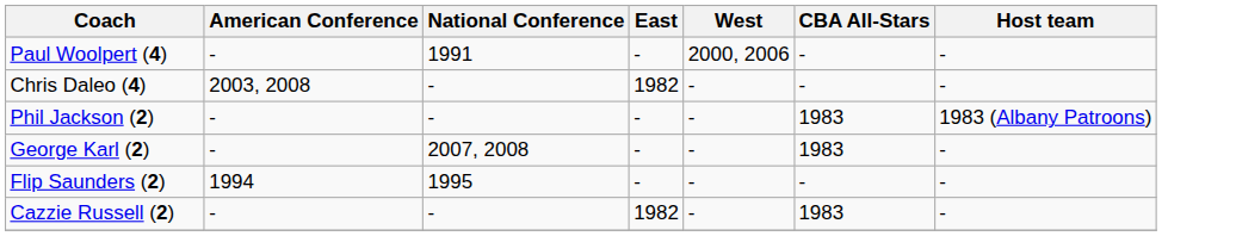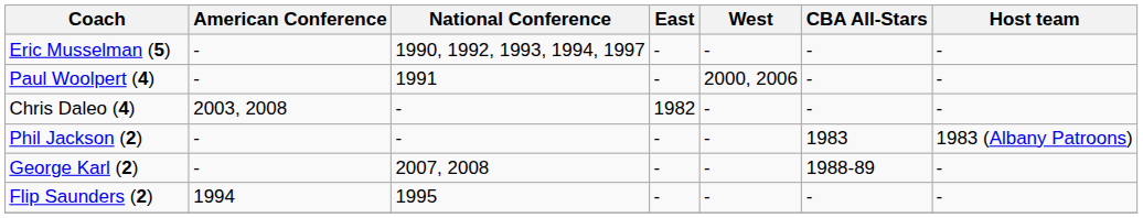+ row: Eric Musselman (5) | - | 1990, 1992, 1993, 1994, 1997 | - | - | - | -
George Karl (2) | CBA All-Stars: 1983 -> 1988-89
- row: Cazzie Russell (2) | - | - | 1982 | - | 1983 | -
